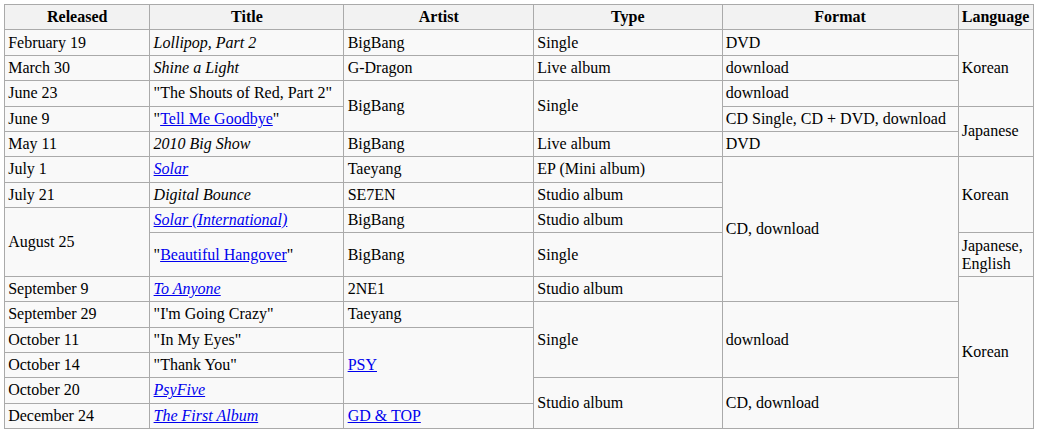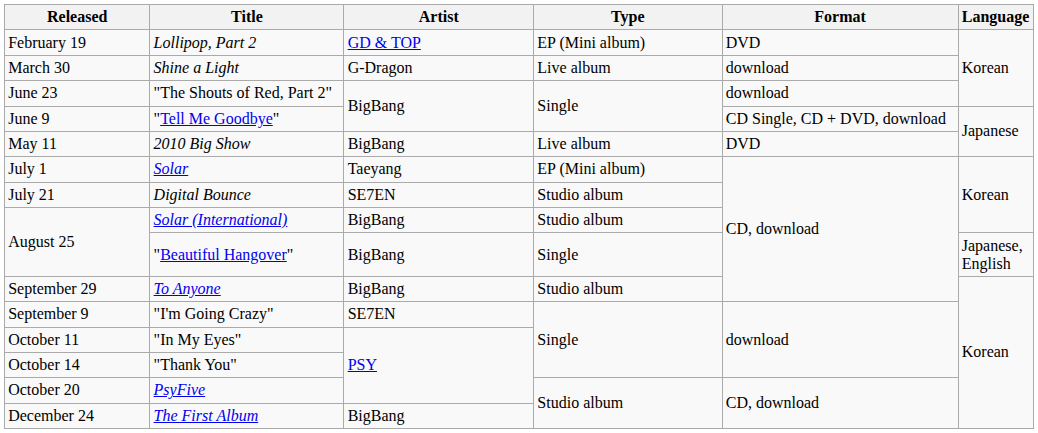Lollipop, Part 2 | Artist: BigBang -> GD & TOP
Lollipop, Part 2 | Type: Single -> EP (Mini album)
To Anyone | Released: September 9 -> September 29
To Anyone | Artist: 2NE1 -> BigBang
"I'm Going Crazy" | Released: September 29 -> September 9
"I'm Going Crazy" | Artist: Taeyang -> SE7EN
The First Album | Artist: GD & TOP -> BigBang
